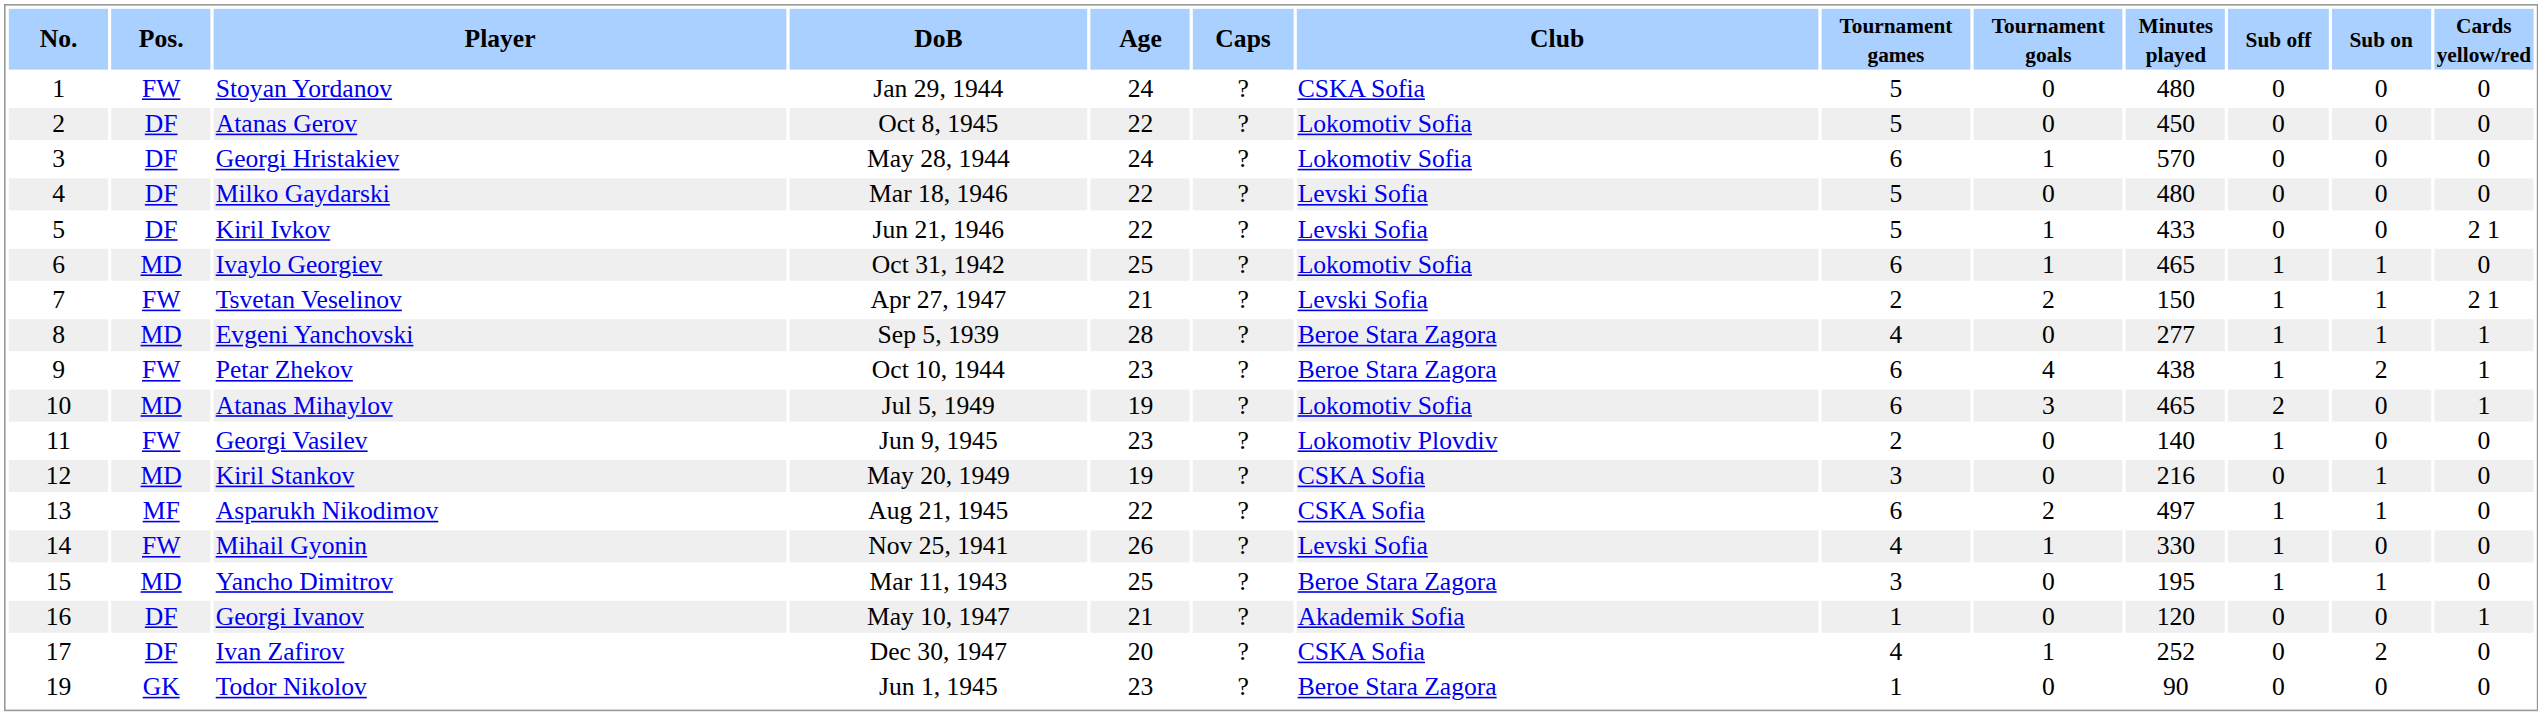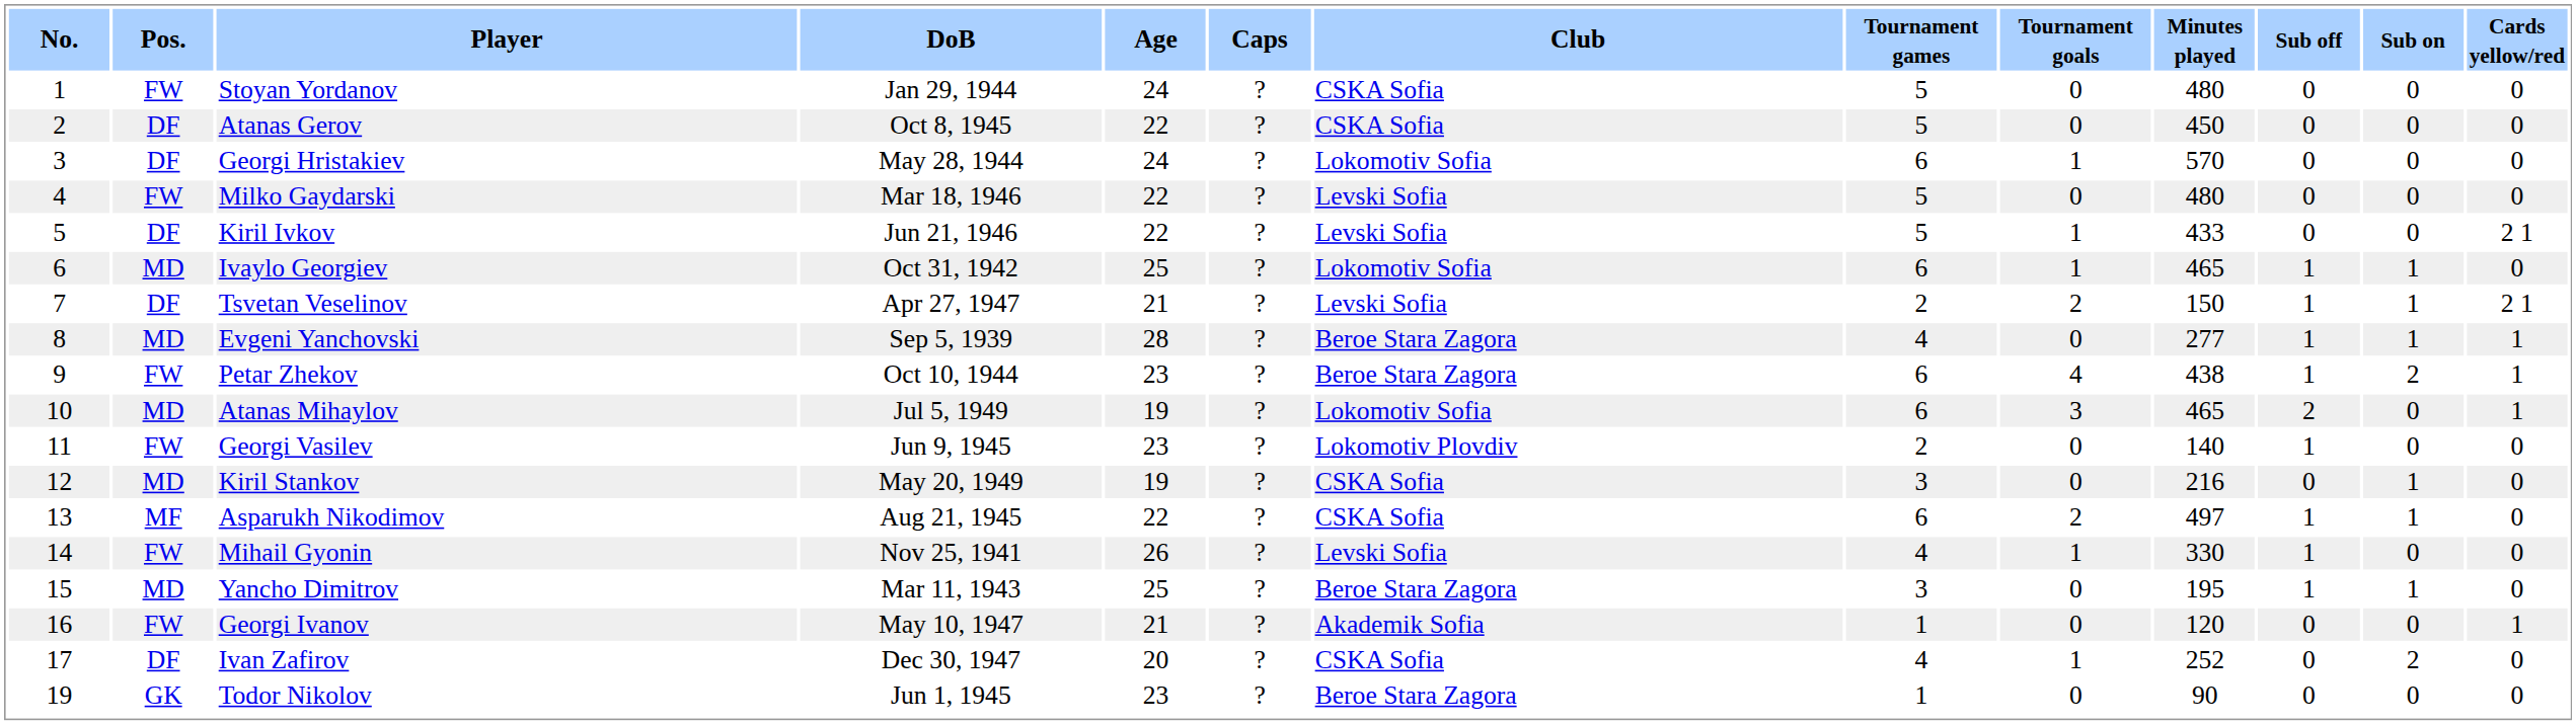Atanas Gerov | Club: Lokomotiv Sofia -> CSKA Sofia
Milko Gaydarski | Pos.: DF -> FW
Tsvetan Veselinov | Pos.: FW -> DF
Georgi Ivanov | Pos.: DF -> FW
